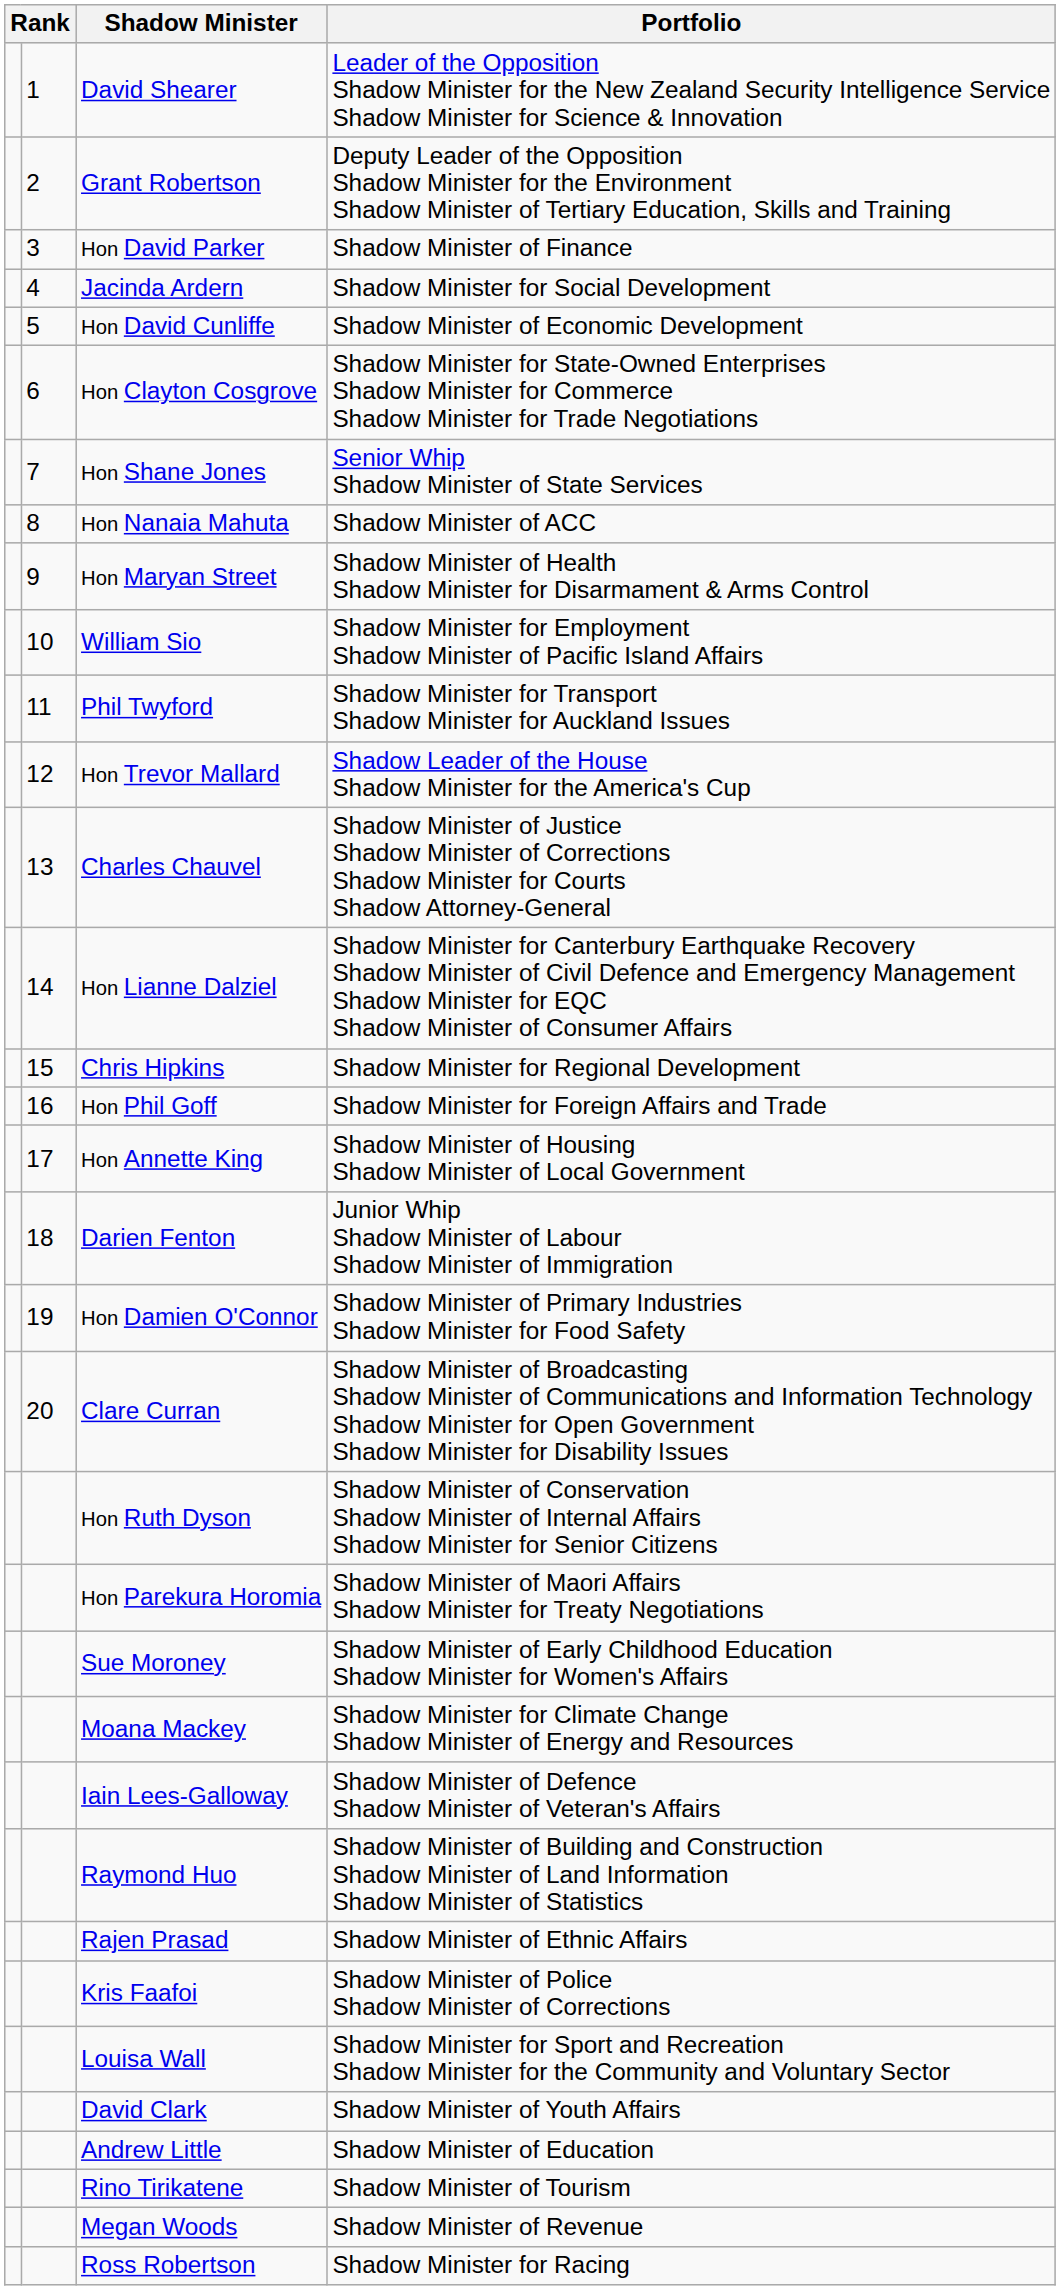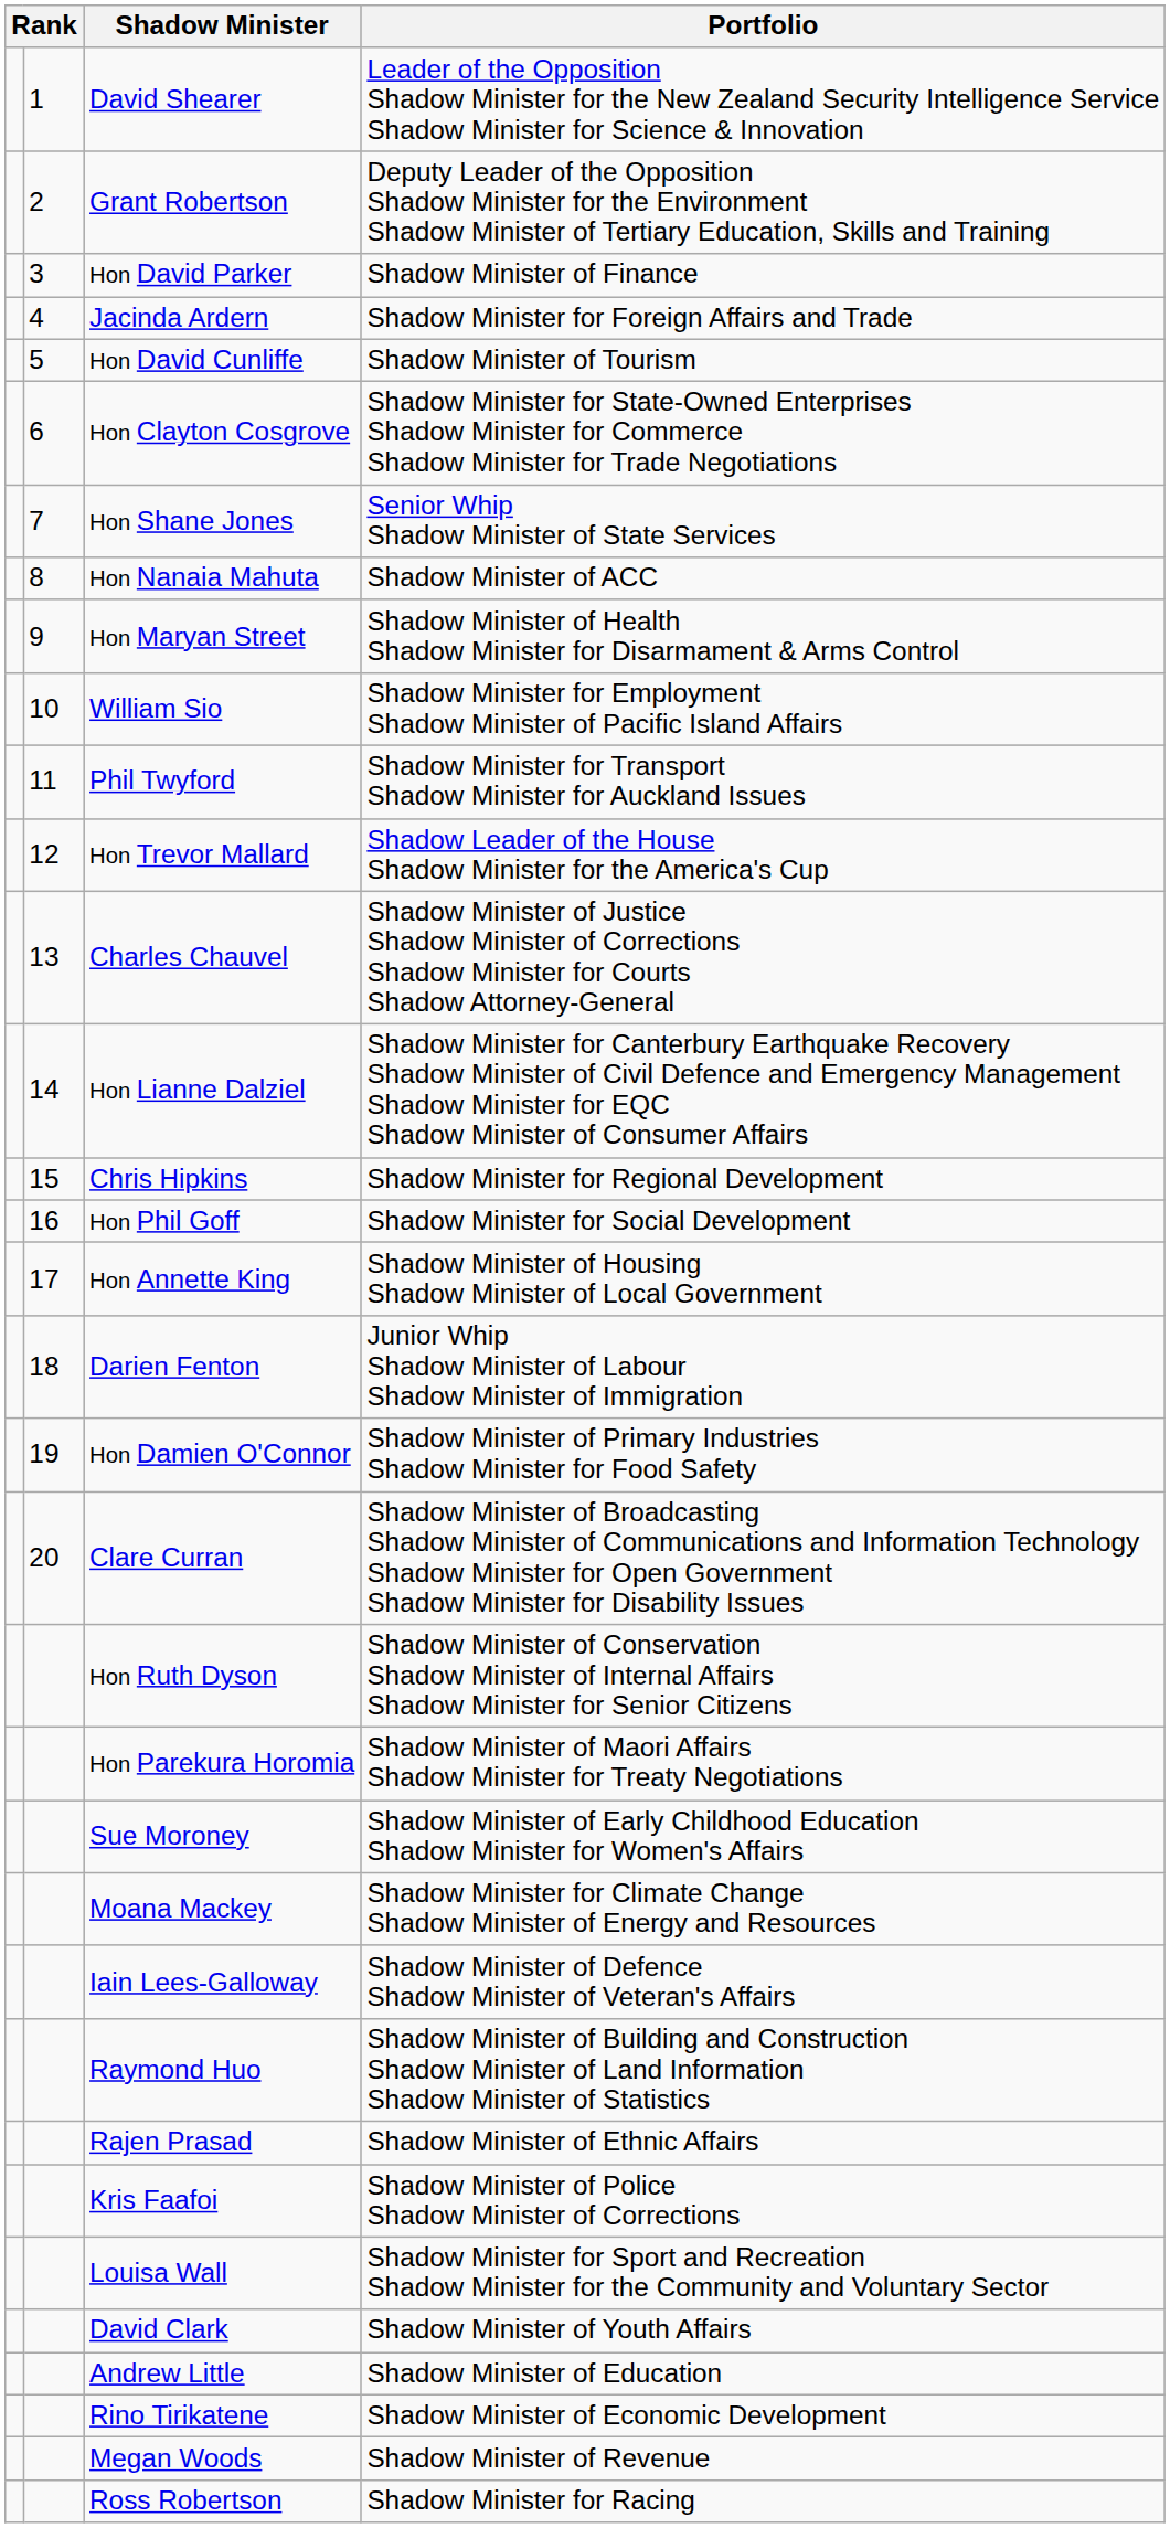Jacinda Ardern | Portfolio: Shadow Minister for Social Development -> Shadow Minister for Foreign Affairs and Trade
Hon David Cunliffe | Portfolio: Shadow Minister of Economic Development -> Shadow Minister of Tourism
Hon Phil Goff | Portfolio: Shadow Minister for Foreign Affairs and Trade -> Shadow Minister for Social Development
Rino Tirikatene | Portfolio: Shadow Minister of Tourism -> Shadow Minister of Economic Development
